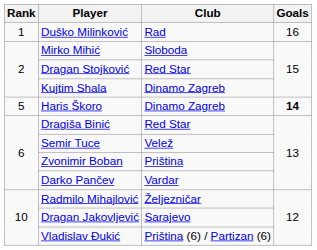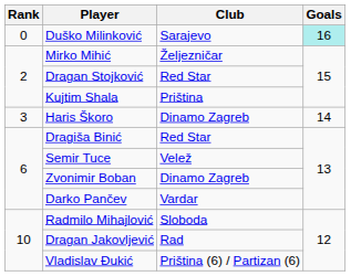Duško Milinković | Rank: 1 -> 0
Duško Milinković | Club: Rad -> Sarajevo
Duško Milinković | Goals: no background -> paleturquoise background
Mirko Mihić | Club: Sloboda -> Željezničar
Kujtim Shala | Club: Dinamo Zagreb -> Priština
Haris Škoro | Rank: 5 -> 3
Haris Škoro | Goals: bold -> normal
Zvonimir Boban | Club: Priština -> Dinamo Zagreb
Radmilo Mihajlović | Club: Željezničar -> Sloboda
Dragan Jakovljević | Club: Sarajevo -> Rad
